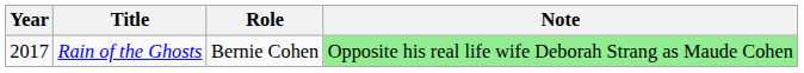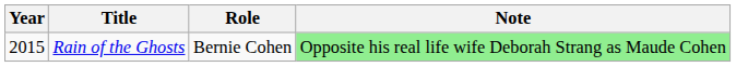Rain of the Ghosts | Year: 2017 -> 2015
